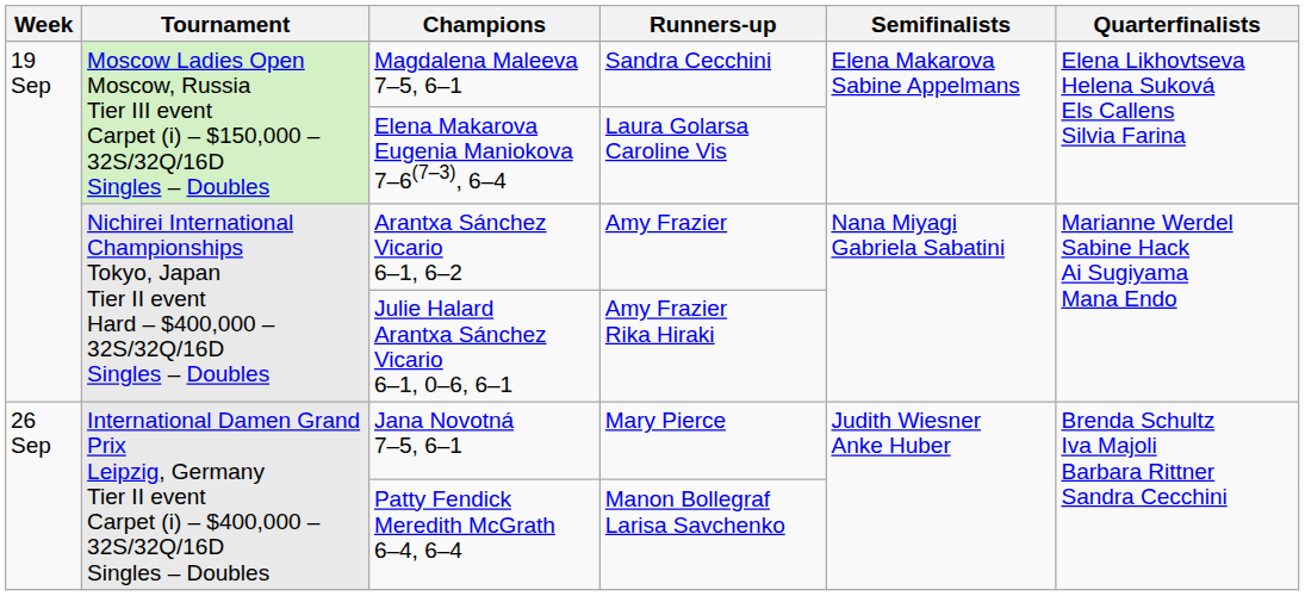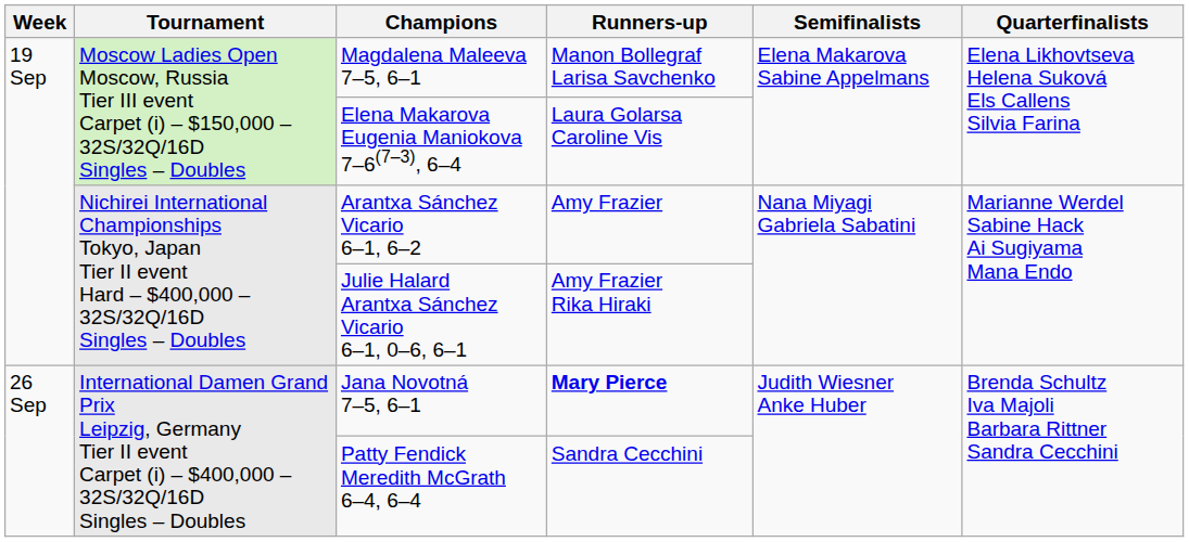Magdalena Maleeva 7–5, 6–1 | Runners-up: Sandra Cecchini -> Manon Bollegraf Larisa Savchenko
Jana Novotná 7–5, 6–1 | Runners-up: normal -> bold
Patty Fendick Meredith McGrath 6–4, 6–4 | Runners-up: Manon Bollegraf Larisa Savchenko -> Sandra Cecchini
